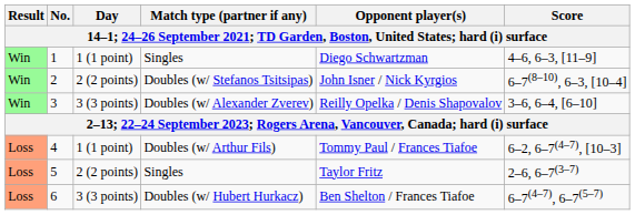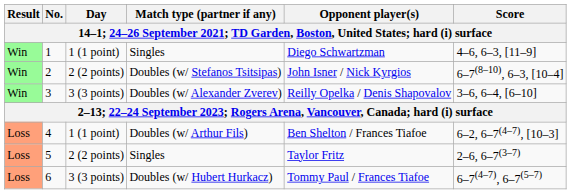4 | Opponent player(s): Tommy Paul / Frances Tiafoe -> Ben Shelton / Frances Tiafoe
6 | Opponent player(s): Ben Shelton / Frances Tiafoe -> Tommy Paul / Frances Tiafoe
